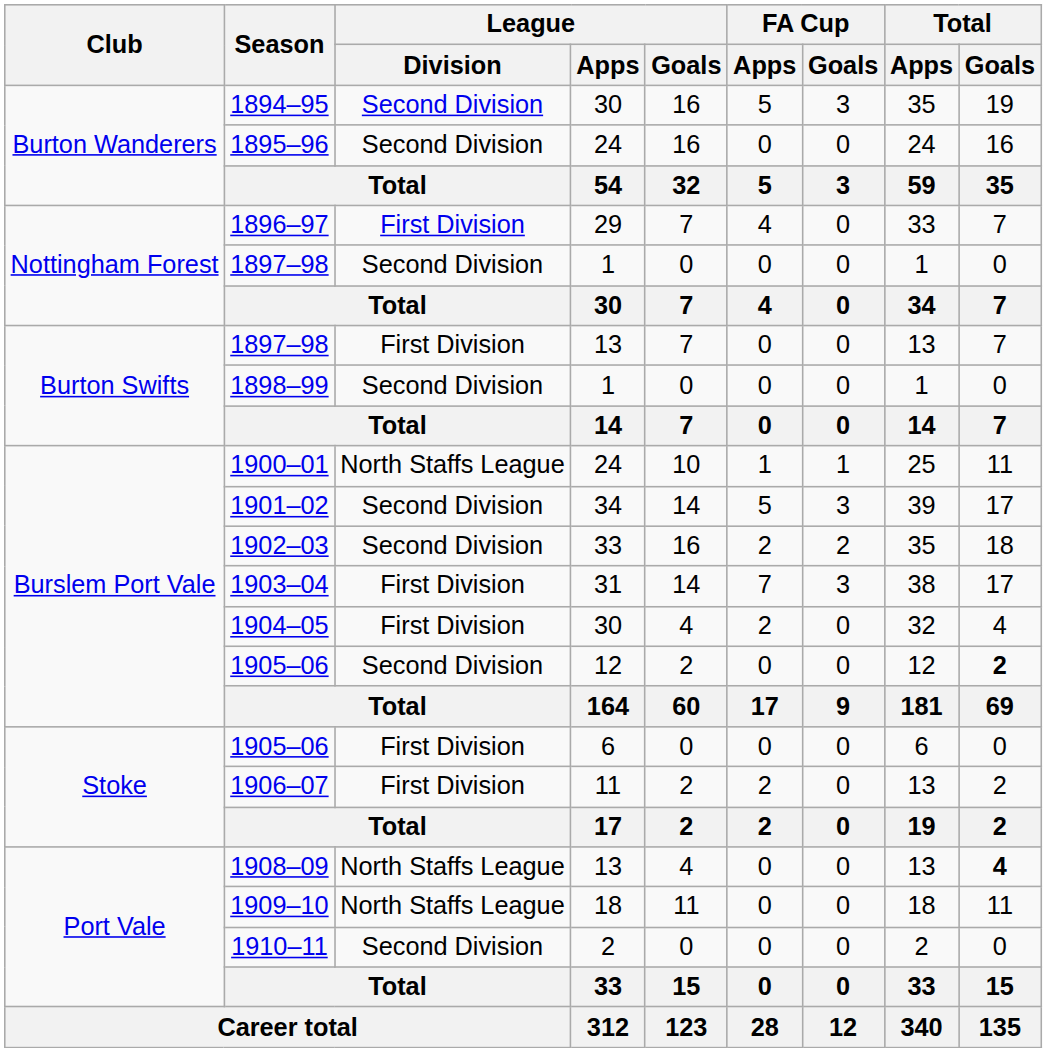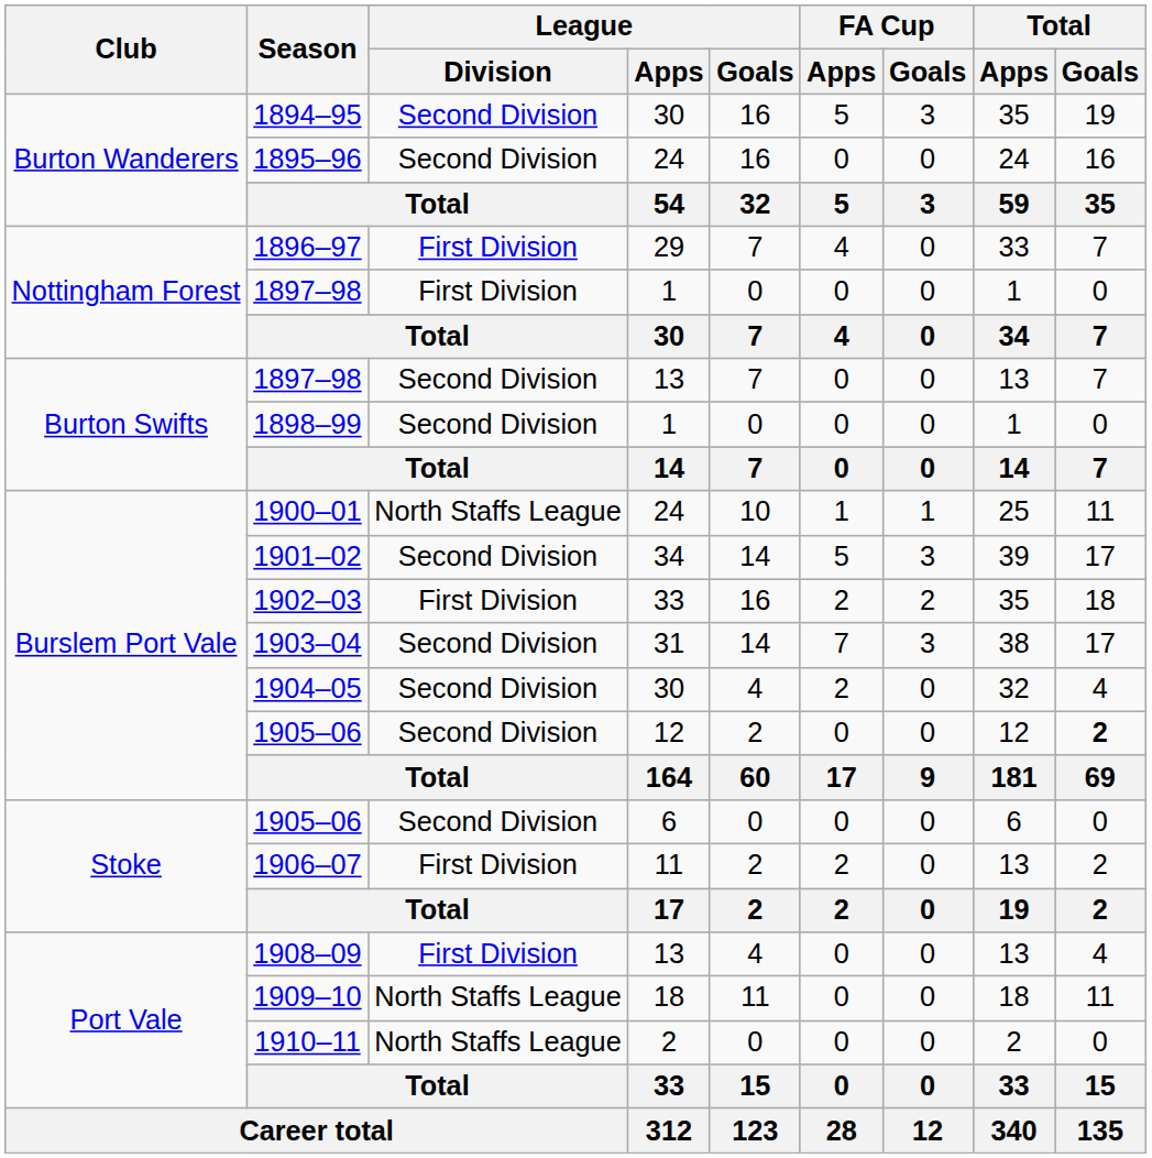1897–98 / 1 | League / Division: Second Division -> First Division
1897–98 / 13 | League / Division: First Division -> Second Division
1902–03 | League / Division: Second Division -> First Division
1903–04 | League / Division: First Division -> Second Division
1904–05 | League / Division: First Division -> Second Division
1905–06 / 6 | League / Division: First Division -> Second Division
1908–09 | League / Division: North Staffs League -> First Division
1908–09 | Total / Goals: bold -> normal
1910–11 | League / Division: Second Division -> North Staffs League
